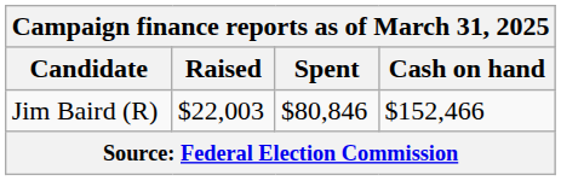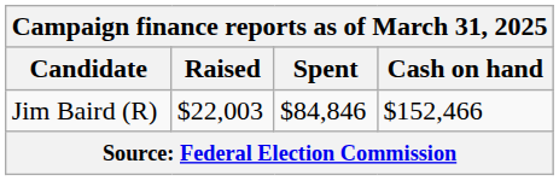Jim Baird (R) | Spent: $80,846 -> $84,846
